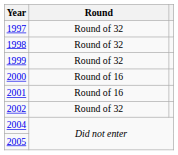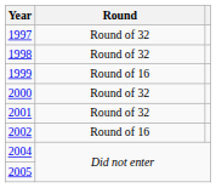1999 | Round: Round of 32 -> Round of 16
2000 | Round: Round of 16 -> Round of 32
2001 | Round: Round of 16 -> Round of 32
2002 | Round: Round of 32 -> Round of 16
